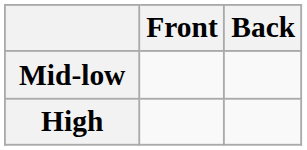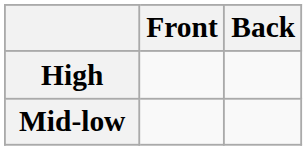rows swapped: High <-> Mid-low
